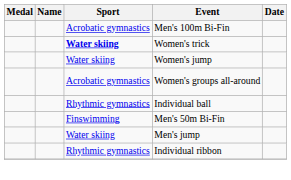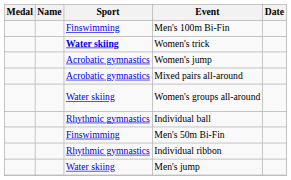Men's 100m Bi-Fin | Sport: Acrobatic gymnastics -> Finswimming
Women's jump | Sport: Water skiing -> Acrobatic gymnastics
+ row: Acrobatic gymnastics | Mixed pairs all-around
Women's groups all-around | Sport: Acrobatic gymnastics -> Water skiing
rows swapped: Individual ribbon <-> Men's jump
